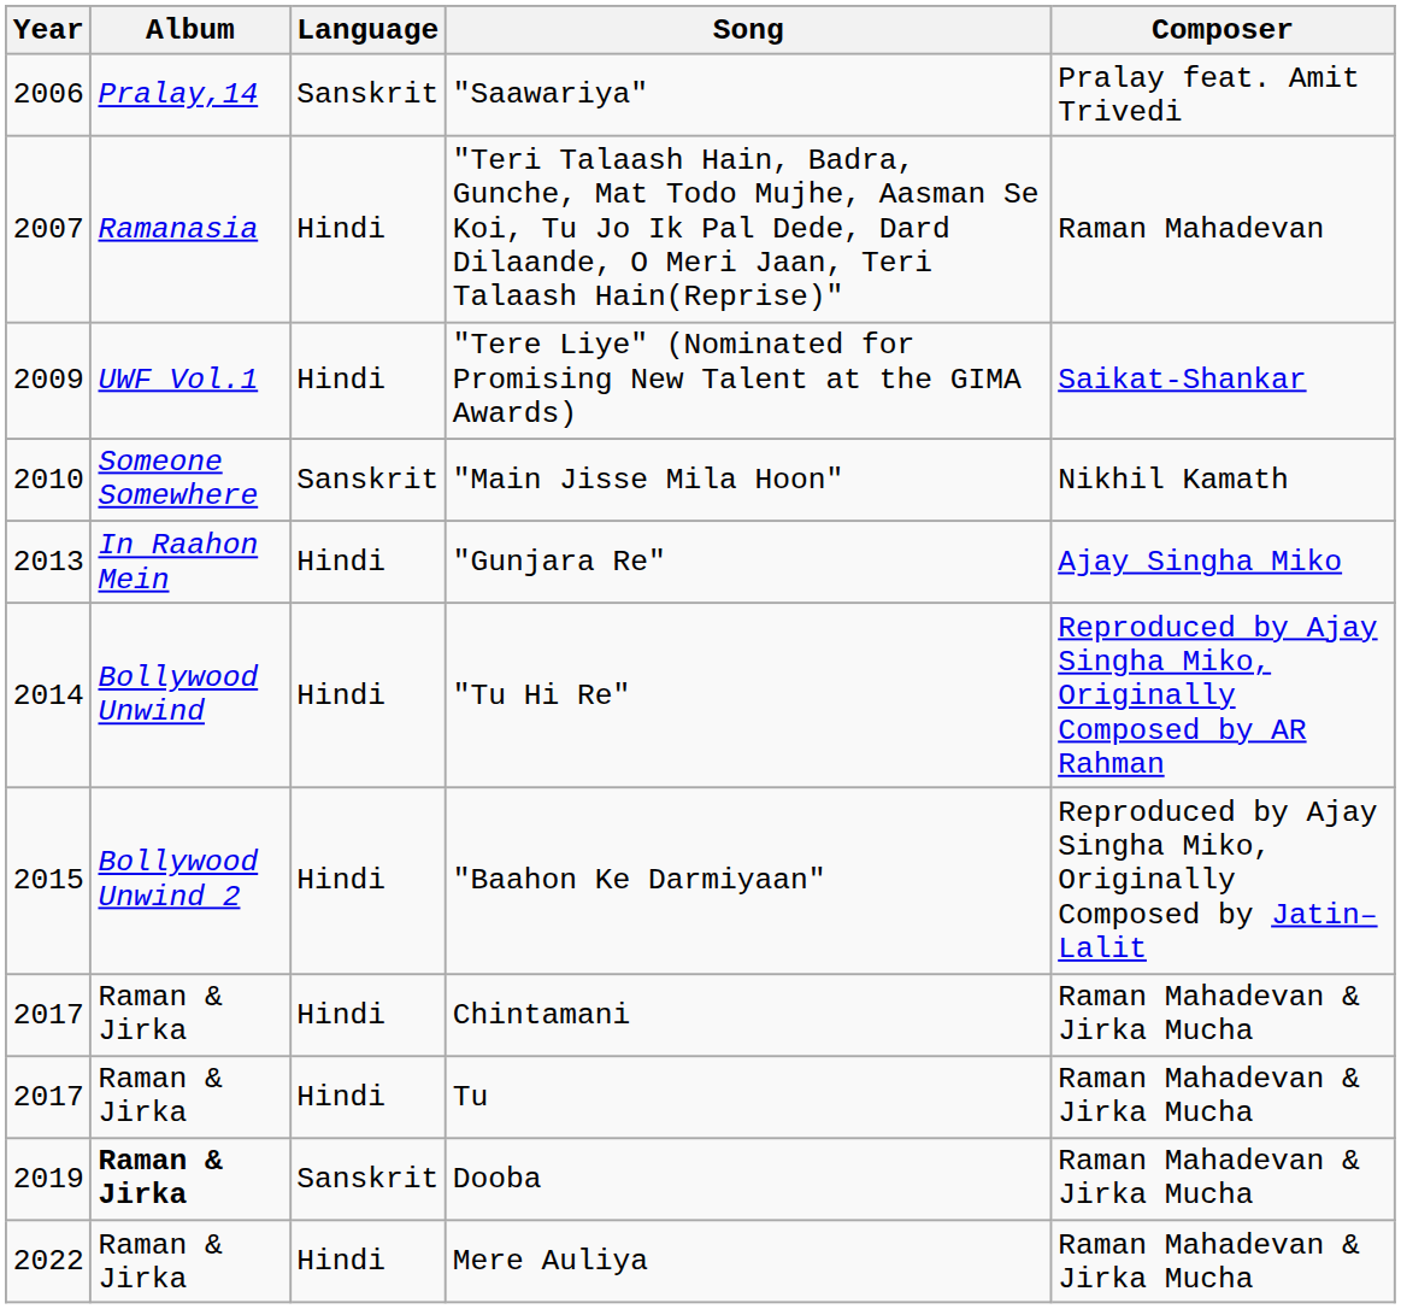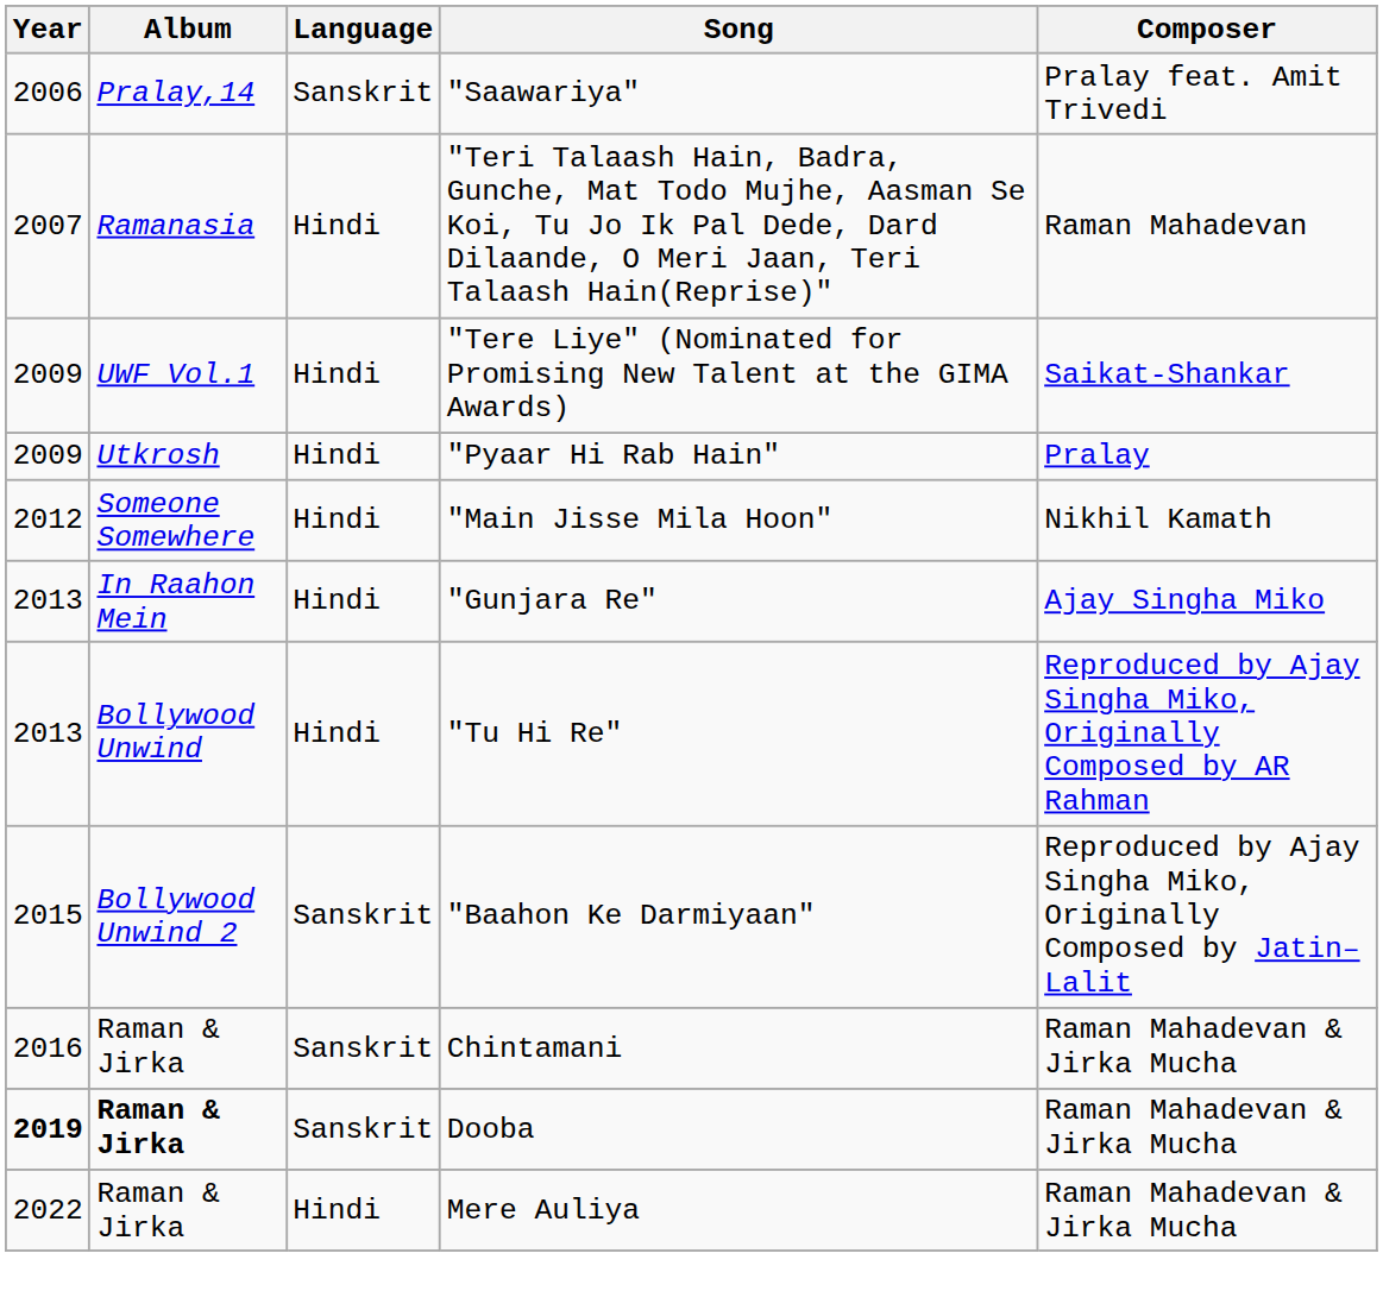+ row: 2009 | Utkrosh | Hindi | "Pyaar Hi Rab Hain" | Pralay
"Main Jisse Mila Hoon" | Year: 2010 -> 2012
"Main Jisse Mila Hoon" | Language: Sanskrit -> Hindi
"Tu Hi Re" | Year: 2014 -> 2013
"Baahon Ke Darmiyaan" | Language: Hindi -> Sanskrit
Chintamani | Year: 2017 -> 2016
Chintamani | Language: Hindi -> Sanskrit
- row: 2017 | Raman & Jirka | Hindi | Tu | Raman Mahadevan & Jirka Mucha
Dooba | Year: normal -> bold
